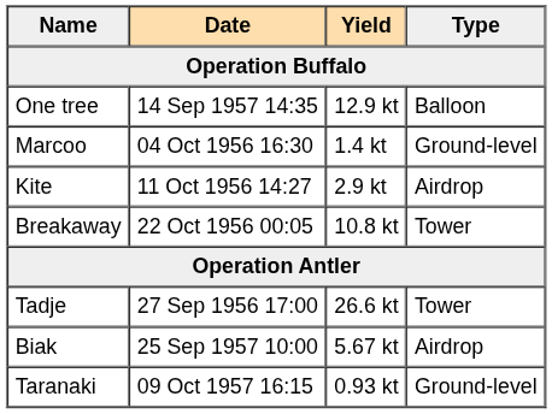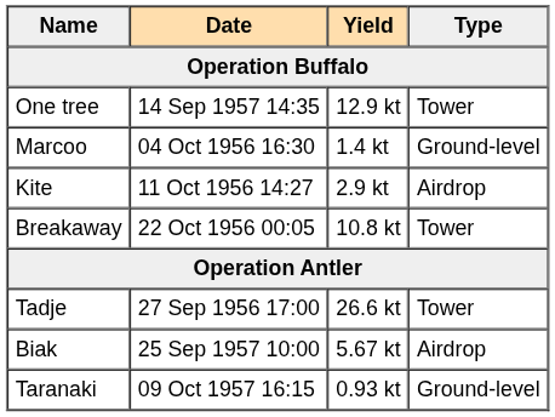One tree | Type: Balloon -> Tower
